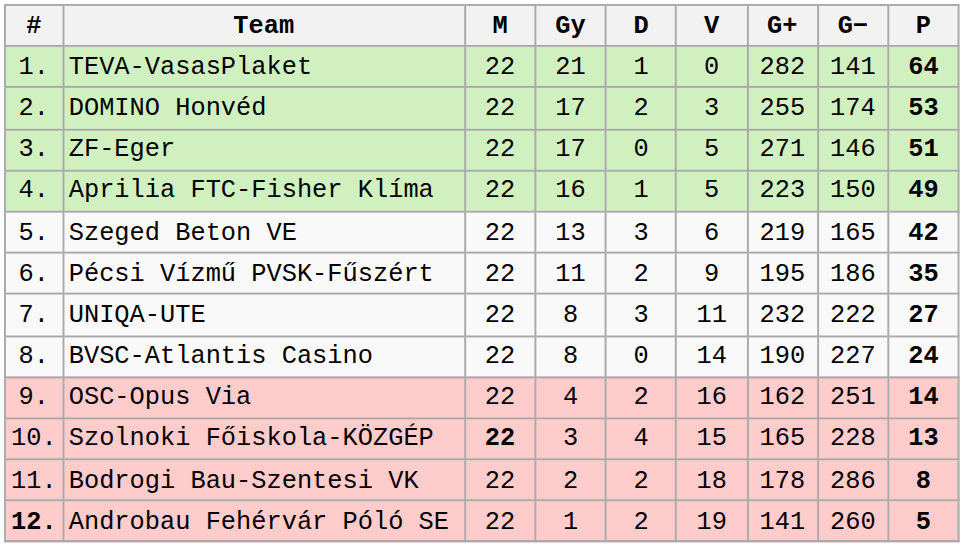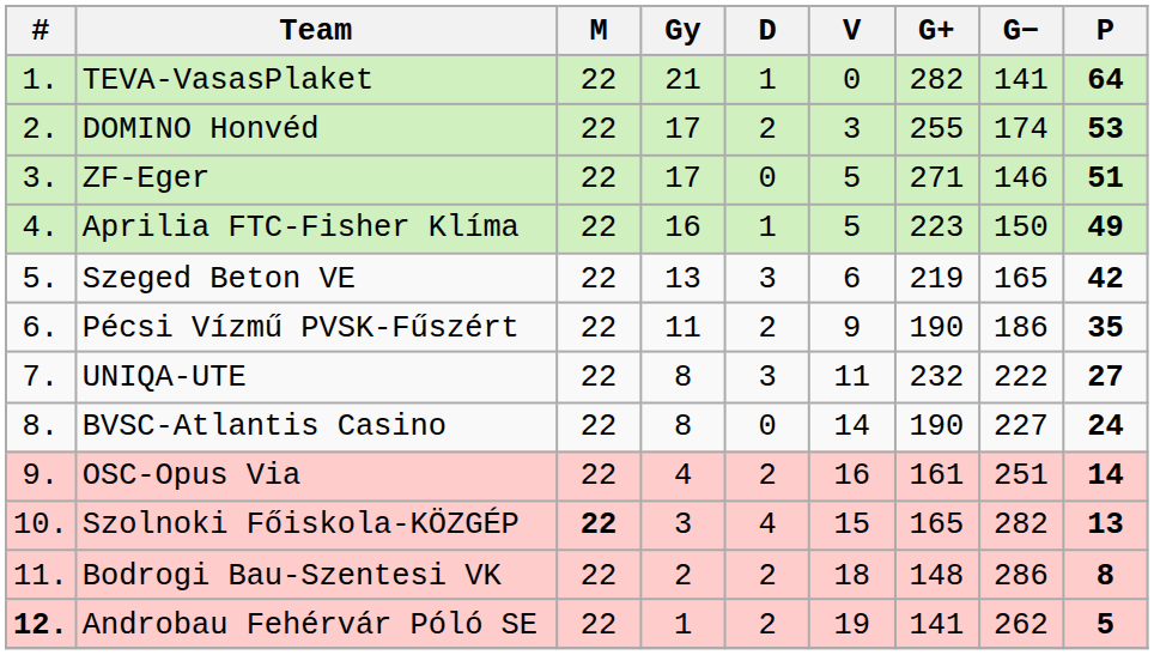Pécsi Vízmű PVSK-Fűszért | G+: 195 -> 190
OSC-Opus Via | G+: 162 -> 161
Szolnoki Főiskola-KÖZGÉP | G−: 228 -> 282
Bodrogi Bau-Szentesi VK | G+: 178 -> 148
Androbau Fehérvár Póló SE | G−: 260 -> 262
